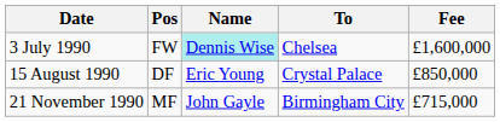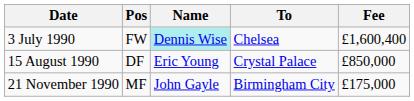3 July 1990 | Fee: £1,600,000 -> £1,600,400
21 November 1990 | Fee: £715,000 -> £175,000
